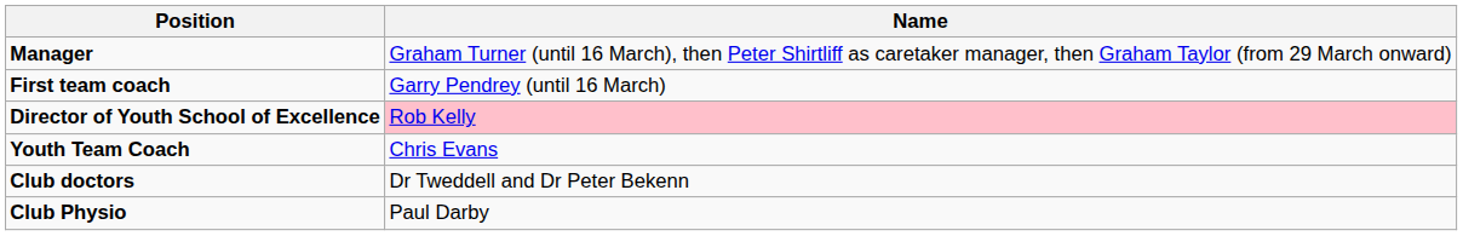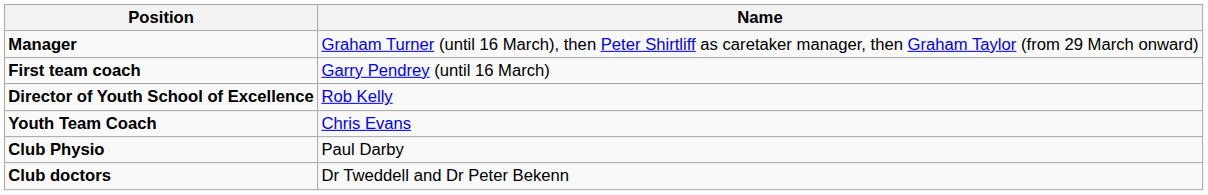Director of Youth School of Excellence | Name: pink background -> no background
rows swapped: Club doctors <-> Club Physio
